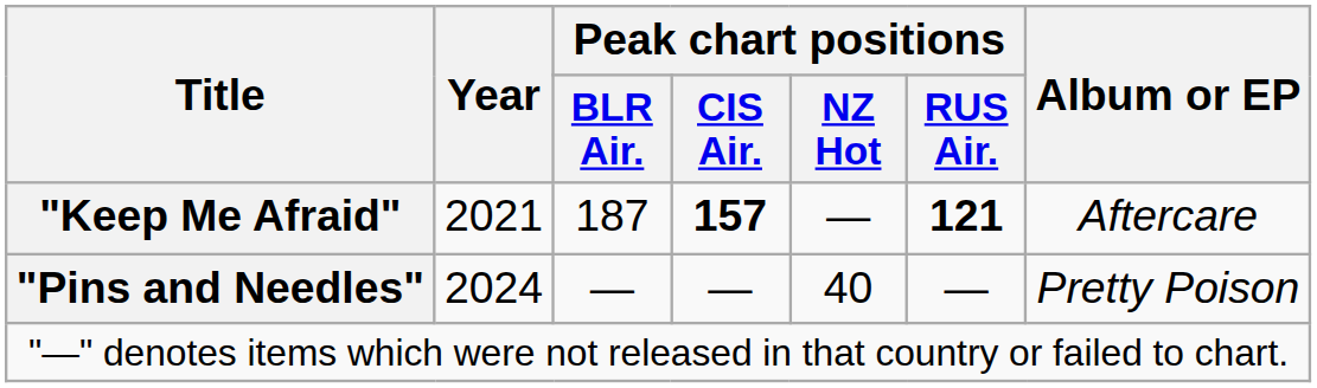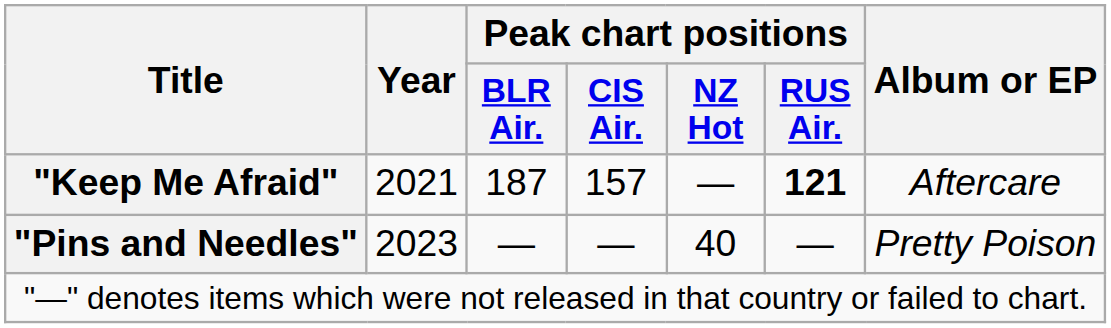"Keep Me Afraid" | Peak chart positions / CIS Air.: bold -> normal
"Pins and Needles" | Year: 2024 -> 2023
